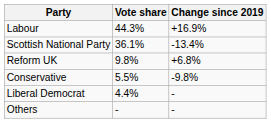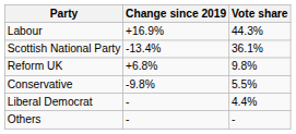columns swapped: Vote share <-> Change since 2019
